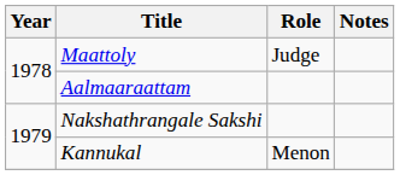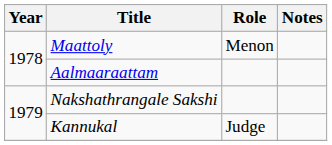Maattoly | Role: Judge -> Menon
Kannukal | Role: Menon -> Judge
